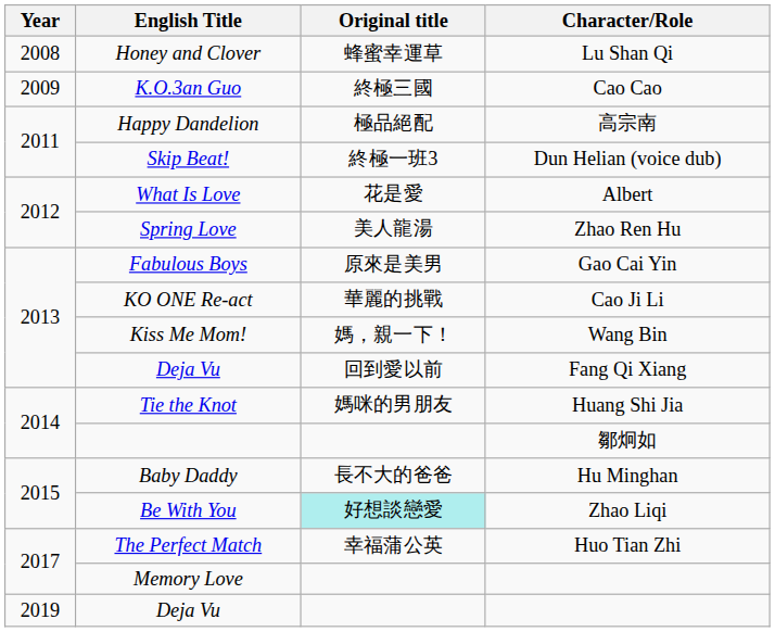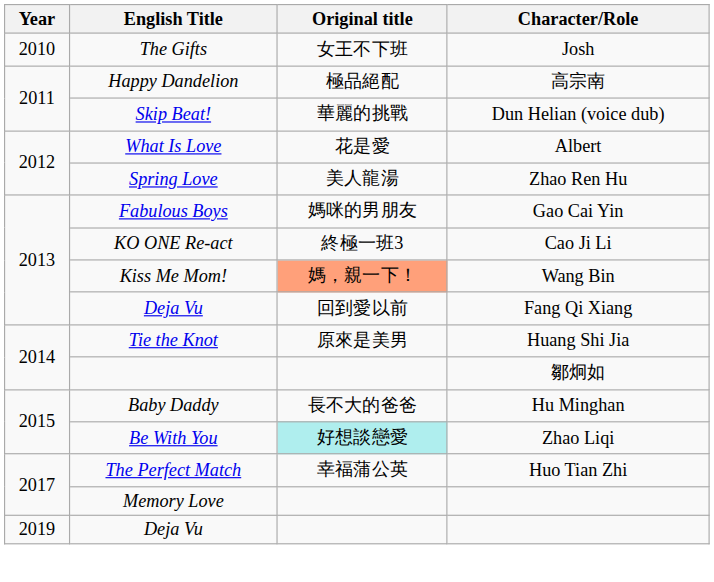- row: 2008 | Honey and Clover | 蜂蜜幸運草 | Lu Shan Qi
- row: 2009 | K.O.3an Guo | 終極三國 | Cao Cao
+ row: 2010 | The Gifts | 女王不下班 | Josh
Skip Beat! | Original title: 終極一班3 -> 華麗的挑戰
Fabulous Boys | Original title: 原來是美男 -> 媽咪的男朋友
KO ONE Re-act | Original title: 華麗的挑戰 -> 終極一班3
Kiss Me Mom! | Original title: no background -> lightsalmon background
Tie the Knot | Original title: 媽咪的男朋友 -> 原來是美男
